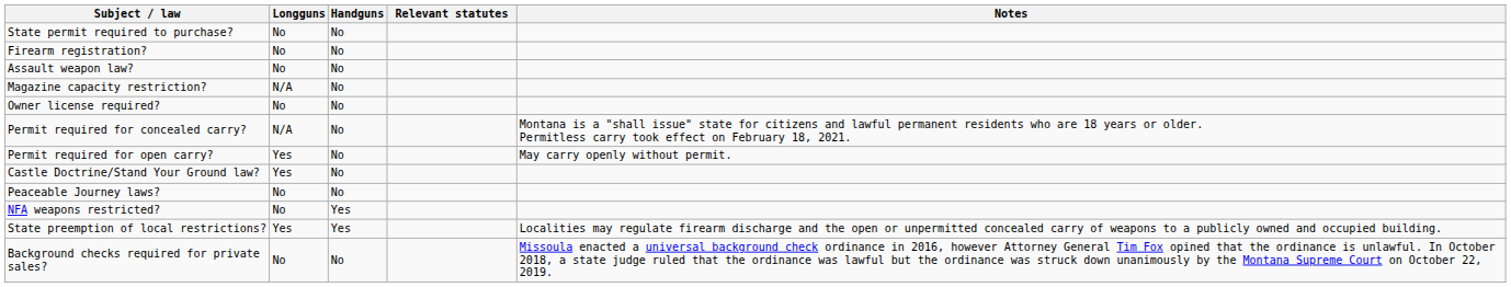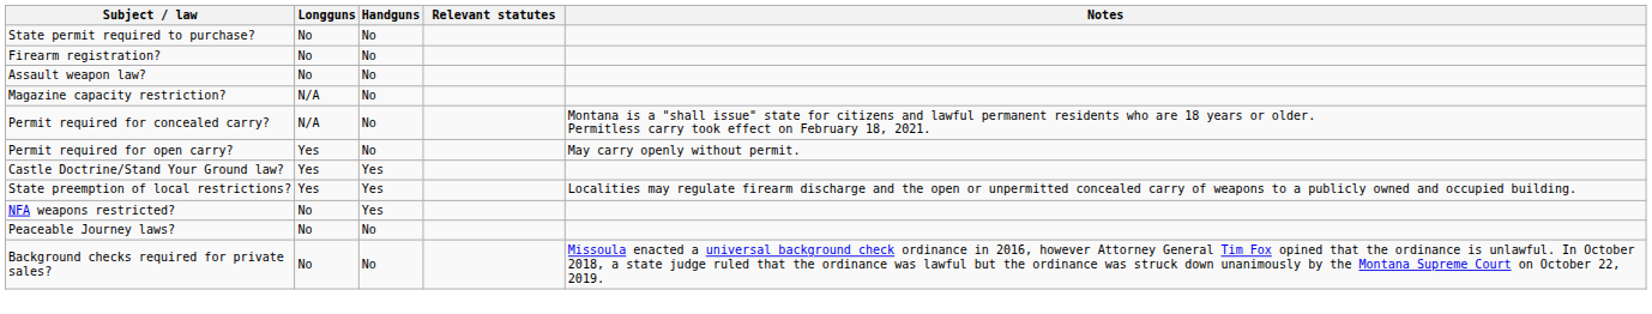- row: Owner license required? | No | No
Castle Doctrine/Stand Your Ground law? | Handguns: No -> Yes
rows swapped: State preemption of local restrictions? <-> Peaceable Journey laws?
